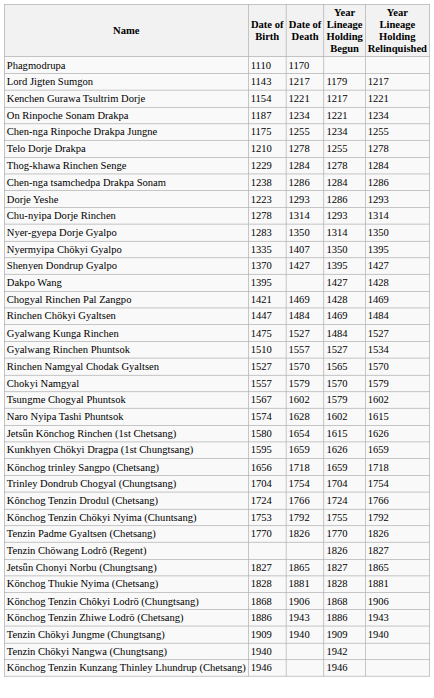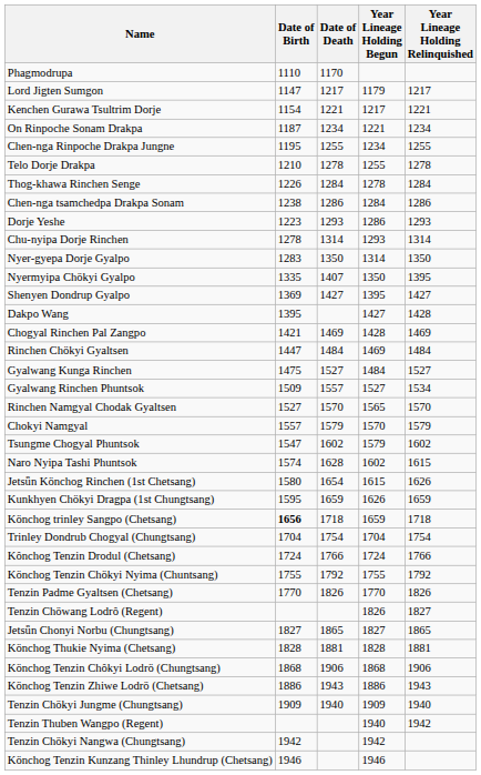Lord Jigten Sumgon | Date of Birth: 1143 -> 1147
Chen-nga Rinpoche Drakpa Jungne | Date of Birth: 1175 -> 1195
Thog-khawa Rinchen Senge | Date of Birth: 1229 -> 1226
Shenyen Dondrup Gyalpo | Date of Birth: 1370 -> 1369
Gyalwang Rinchen Phuntsok | Date of Birth: 1510 -> 1509
Tsungme Chogyal Phuntsok | Date of Birth: 1567 -> 1547
Könchog trinley Sangpo (Chetsang) | Date of Birth: normal -> bold
Könchog Tenzin Chökyi Nyima (Chuntsang) | Date of Birth: 1753 -> 1755
+ row: Tenzin Thuben Wangpo (Regent) | 1940 | 1942
Tenzin Chökyi Nangwa (Chungtsang) | Date of Birth: 1940 -> 1942
